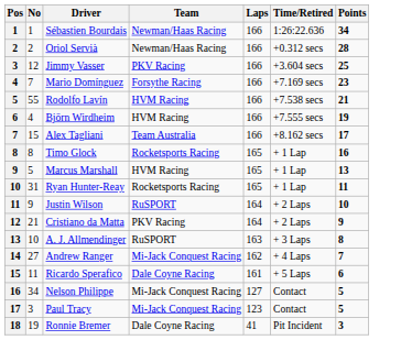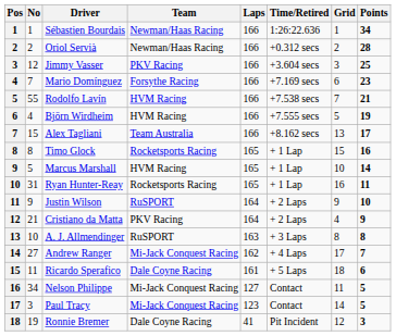+ column: Grid | 1 | 2 | 3 | 6 | 7 | 5 | 13 | 15 | 10 | 16 | 9 | 4 | 8 | 17 | 18 | 11 | 14 | 12
Marcus Marshall | Points: 13 -> 14
